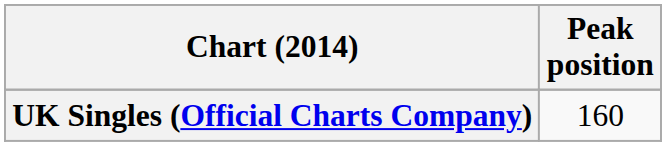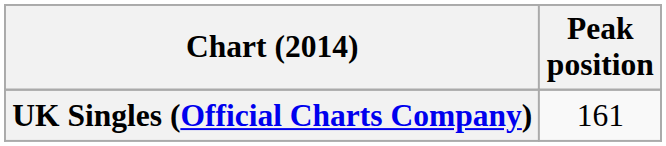UK Singles (Official Charts Company) | Peak position: 160 -> 161
